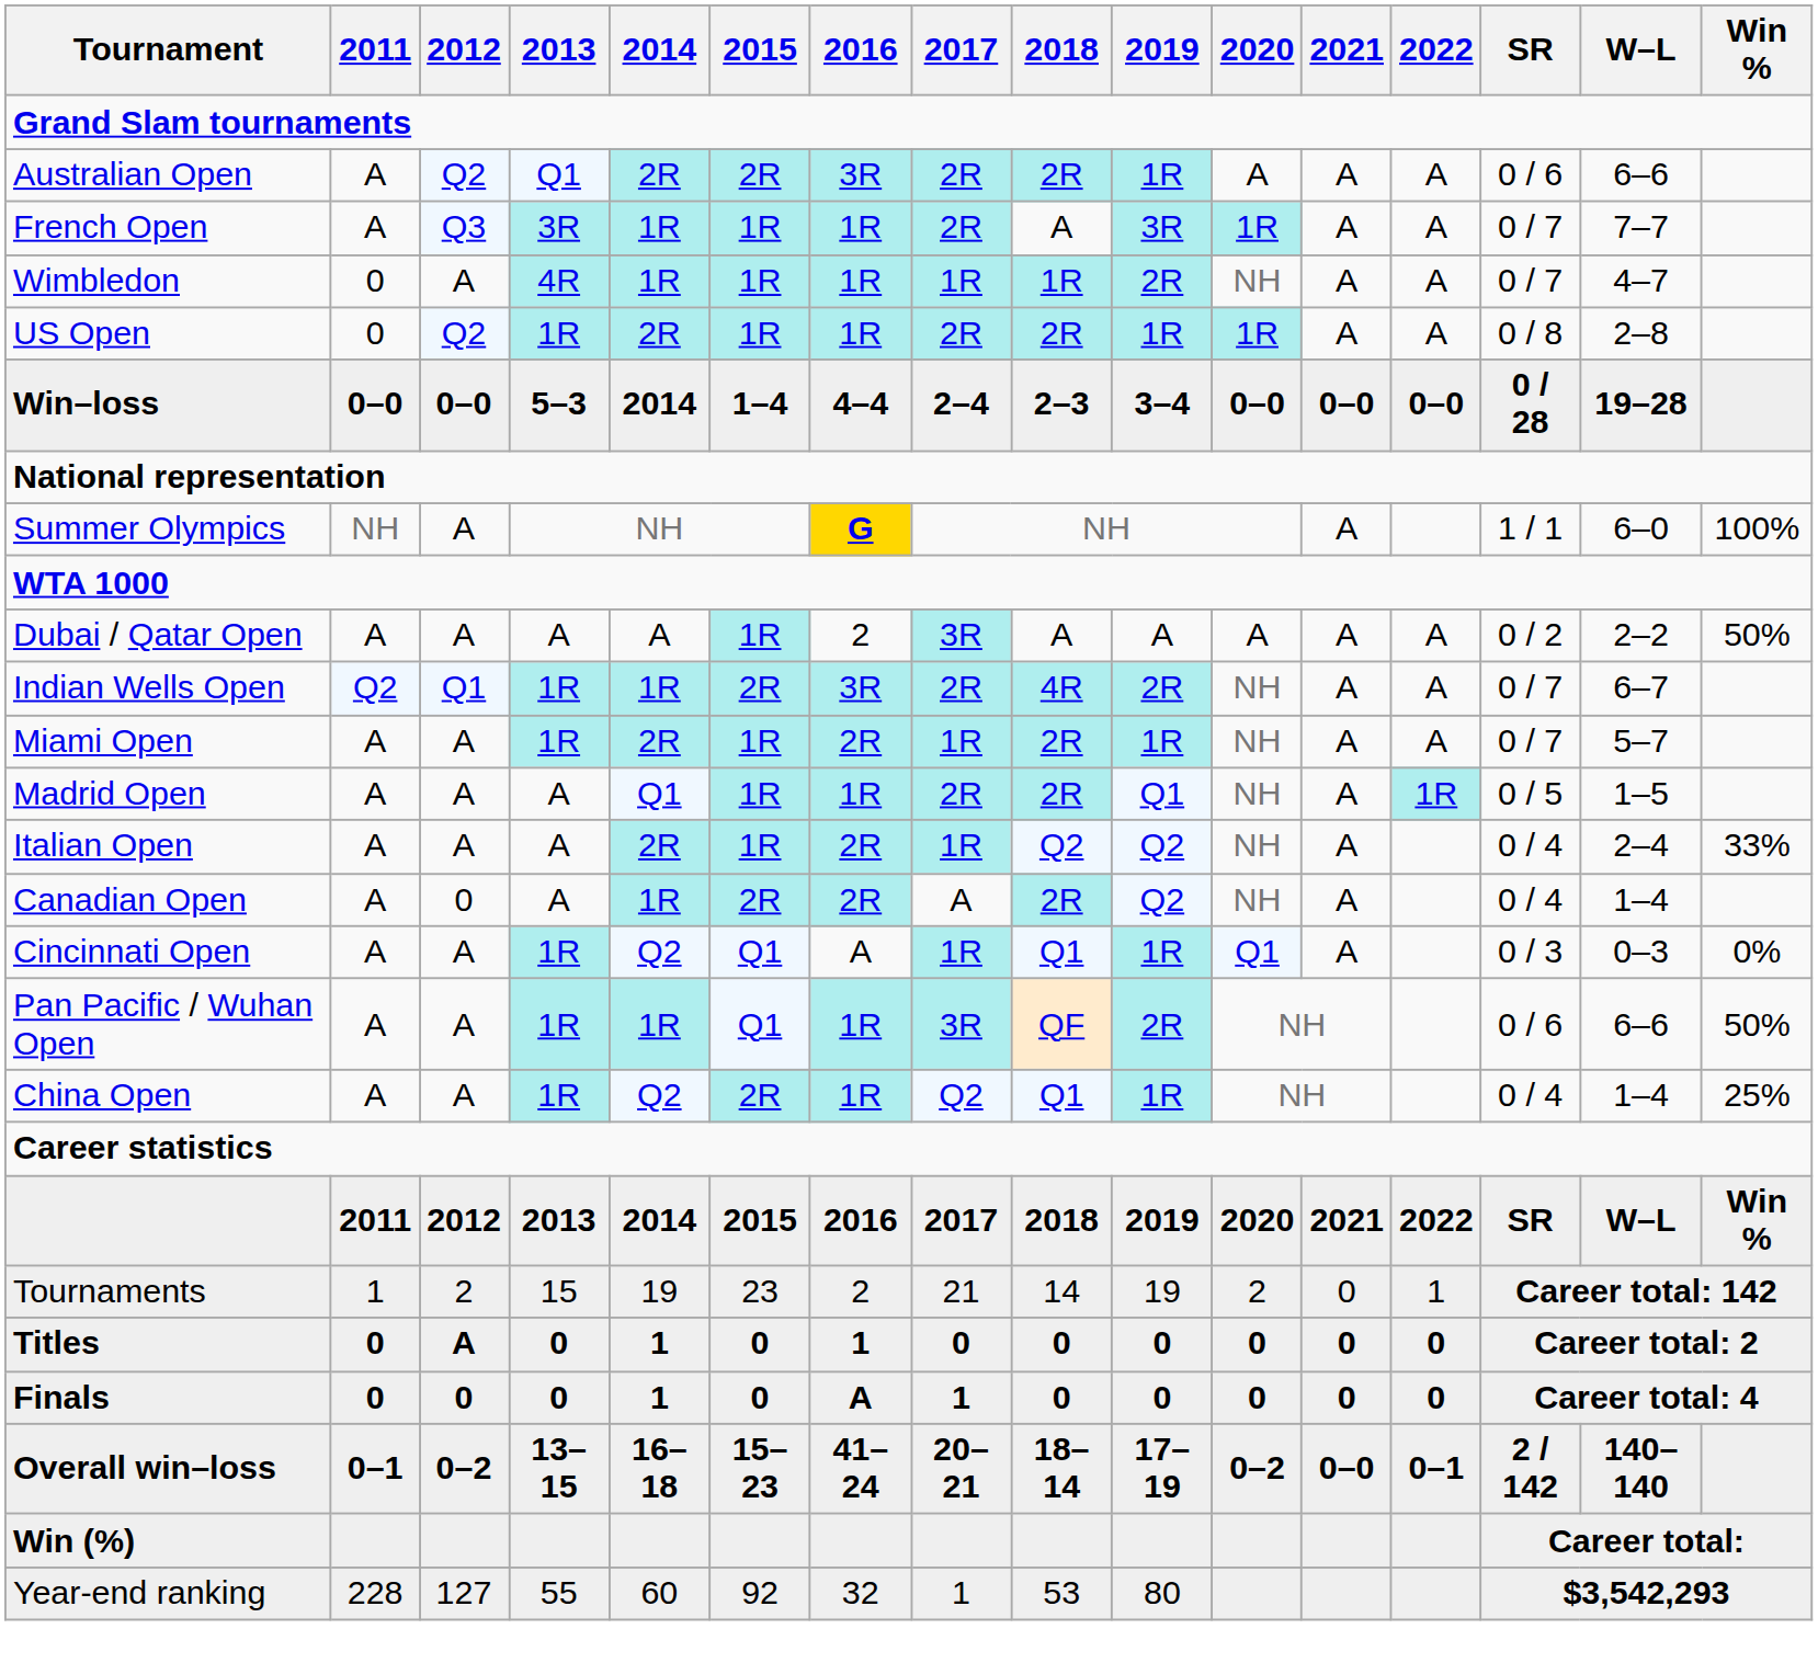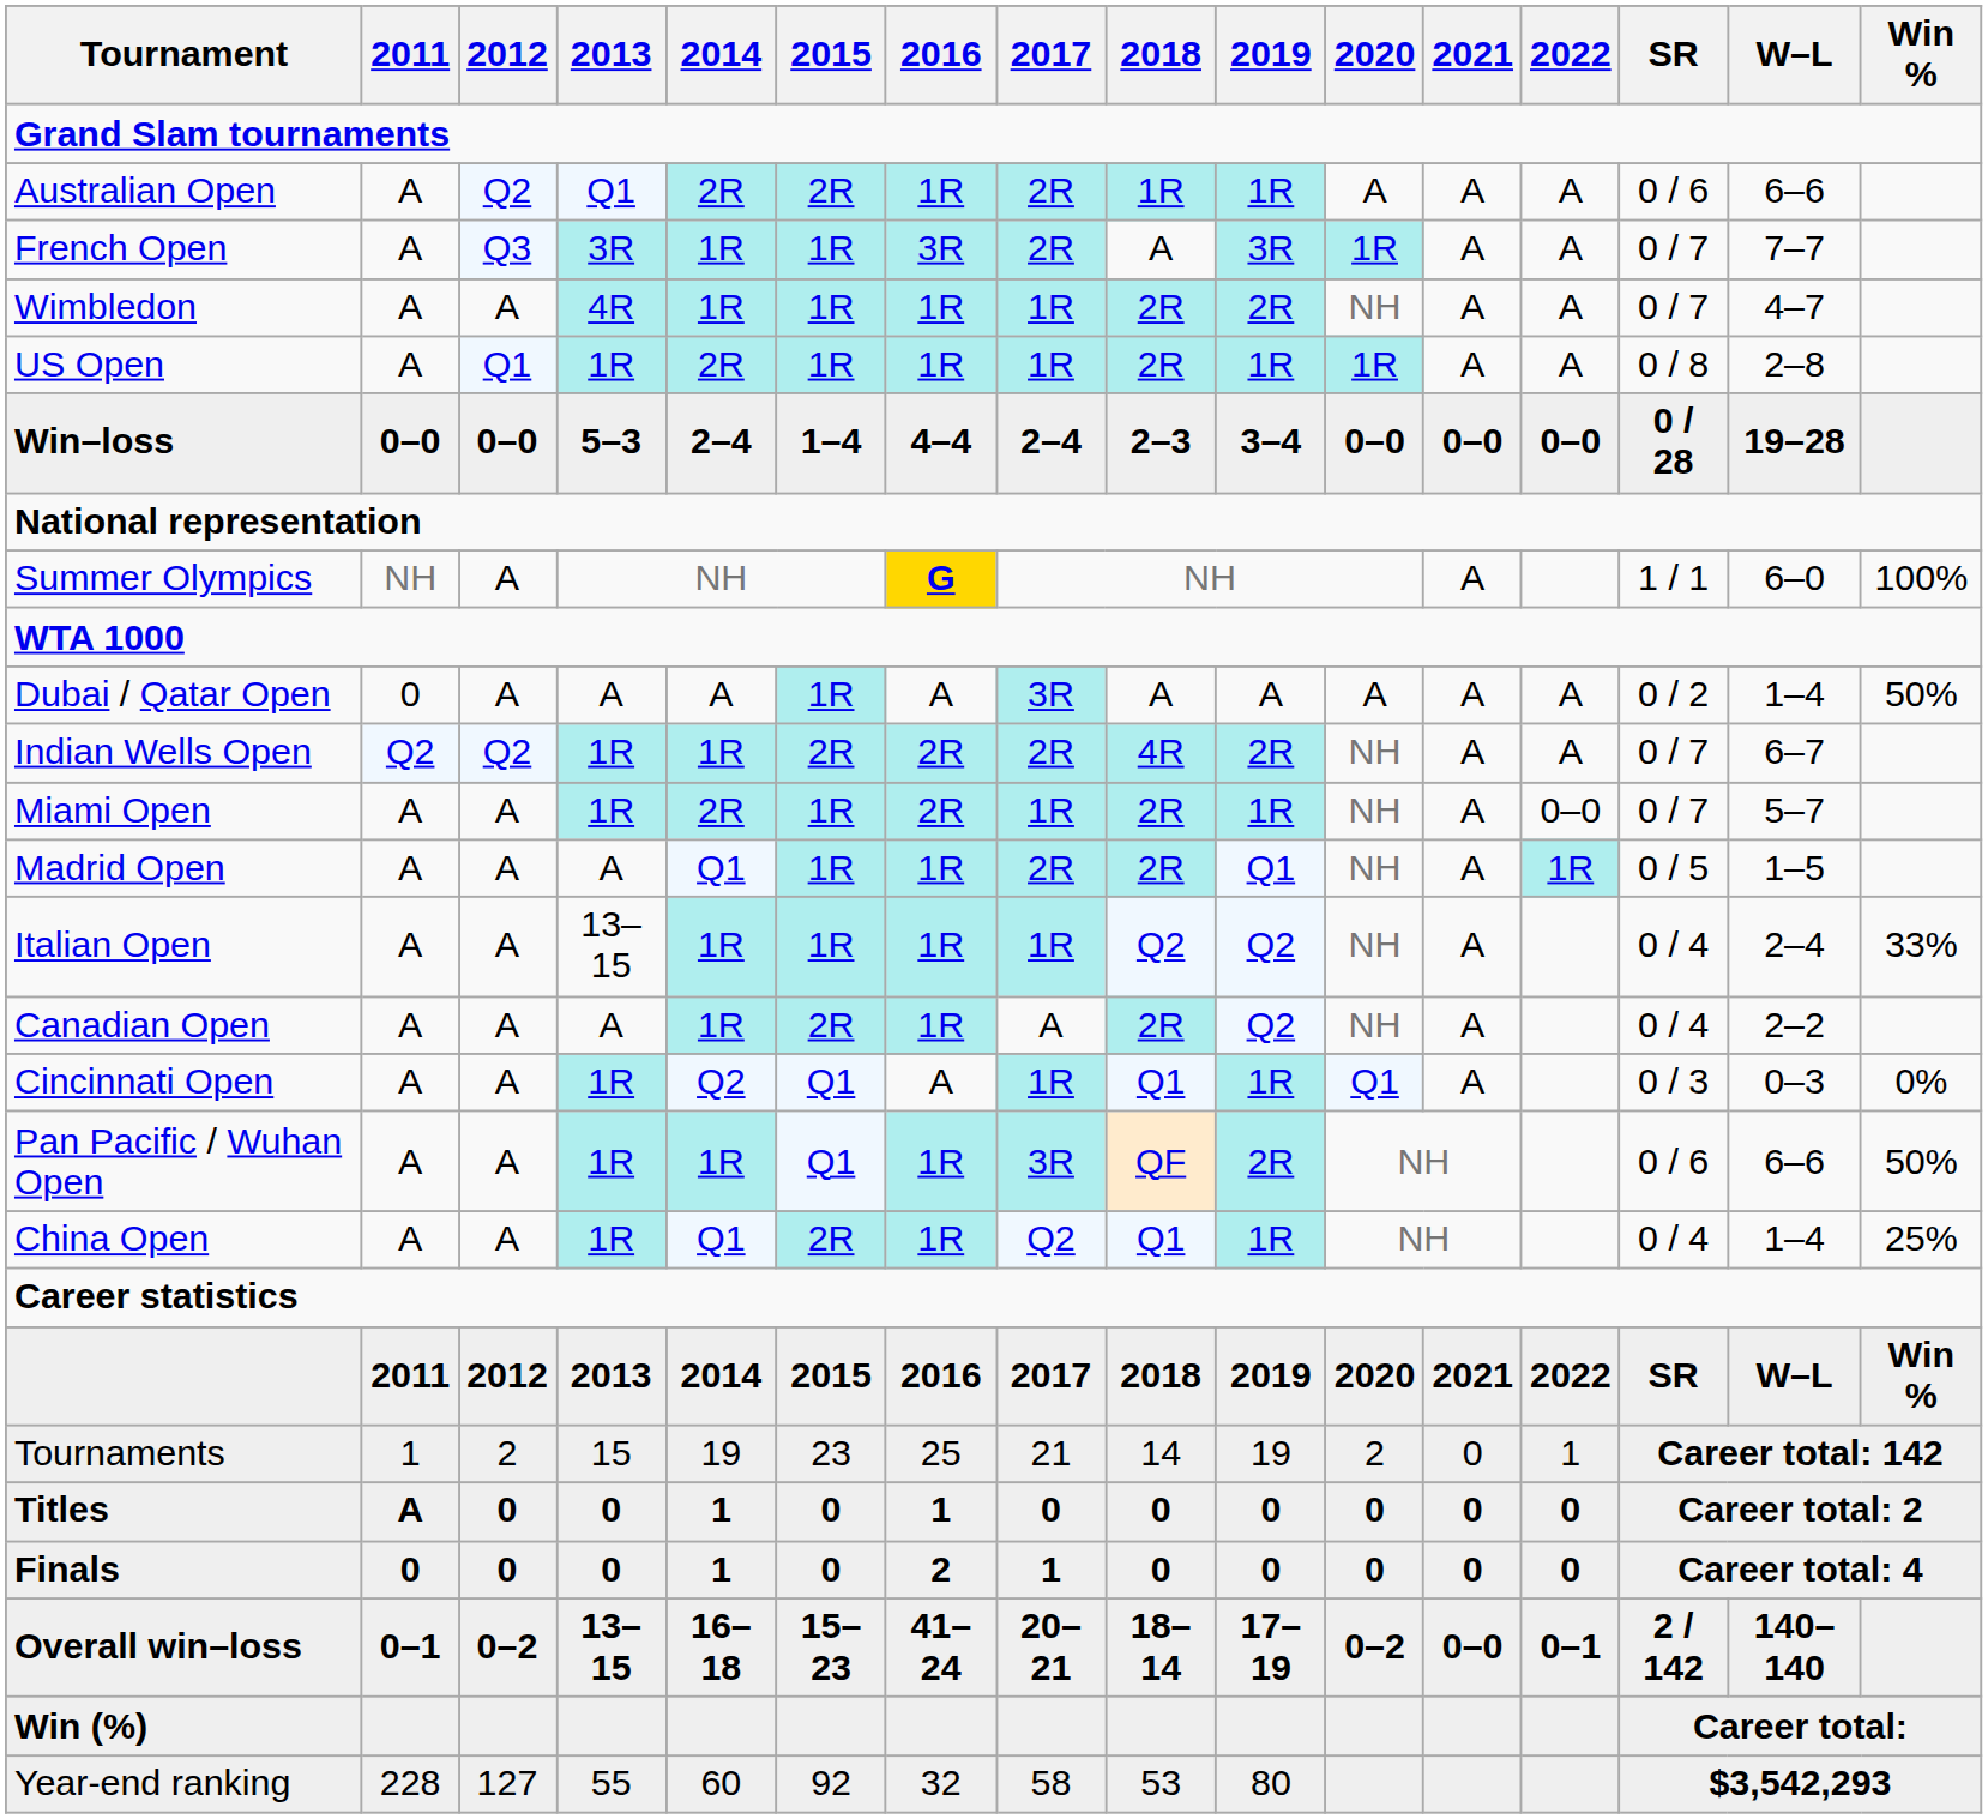Australian Open | 2016: 3R -> 1R
Australian Open | 2018: 2R -> 1R
French Open | 2016: 1R -> 3R
Wimbledon | 2011: 0 -> A
Wimbledon | 2018: 1R -> 2R
US Open | 2011: 0 -> A
US Open | 2012: Q2 -> Q1
US Open | 2017: 2R -> 1R
Win–loss | 2014: 2014 -> 2–4
Dubai / Qatar Open | 2011: A -> 0
Dubai / Qatar Open | 2016: 2 -> A
Dubai / Qatar Open | W–L: 2–2 -> 1–4
Indian Wells Open | 2012: Q1 -> Q2
Indian Wells Open | 2016: 3R -> 2R
Miami Open | 2022: A -> 0–0
Italian Open | 2013: A -> 13–15
Italian Open | 2014: 2R -> 1R
Italian Open | 2016: 2R -> 1R
Canadian Open | 2012: 0 -> A
Canadian Open | 2016: 2R -> 1R
Canadian Open | W–L: 1–4 -> 2–2
China Open | 2014: Q2 -> Q1
Tournaments | 2016: 2 -> 25
Titles | 2011: 0 -> A
Titles | 2012: A -> 0
Finals | 2016: A -> 2
Year-end ranking | 2017: 1 -> 58
